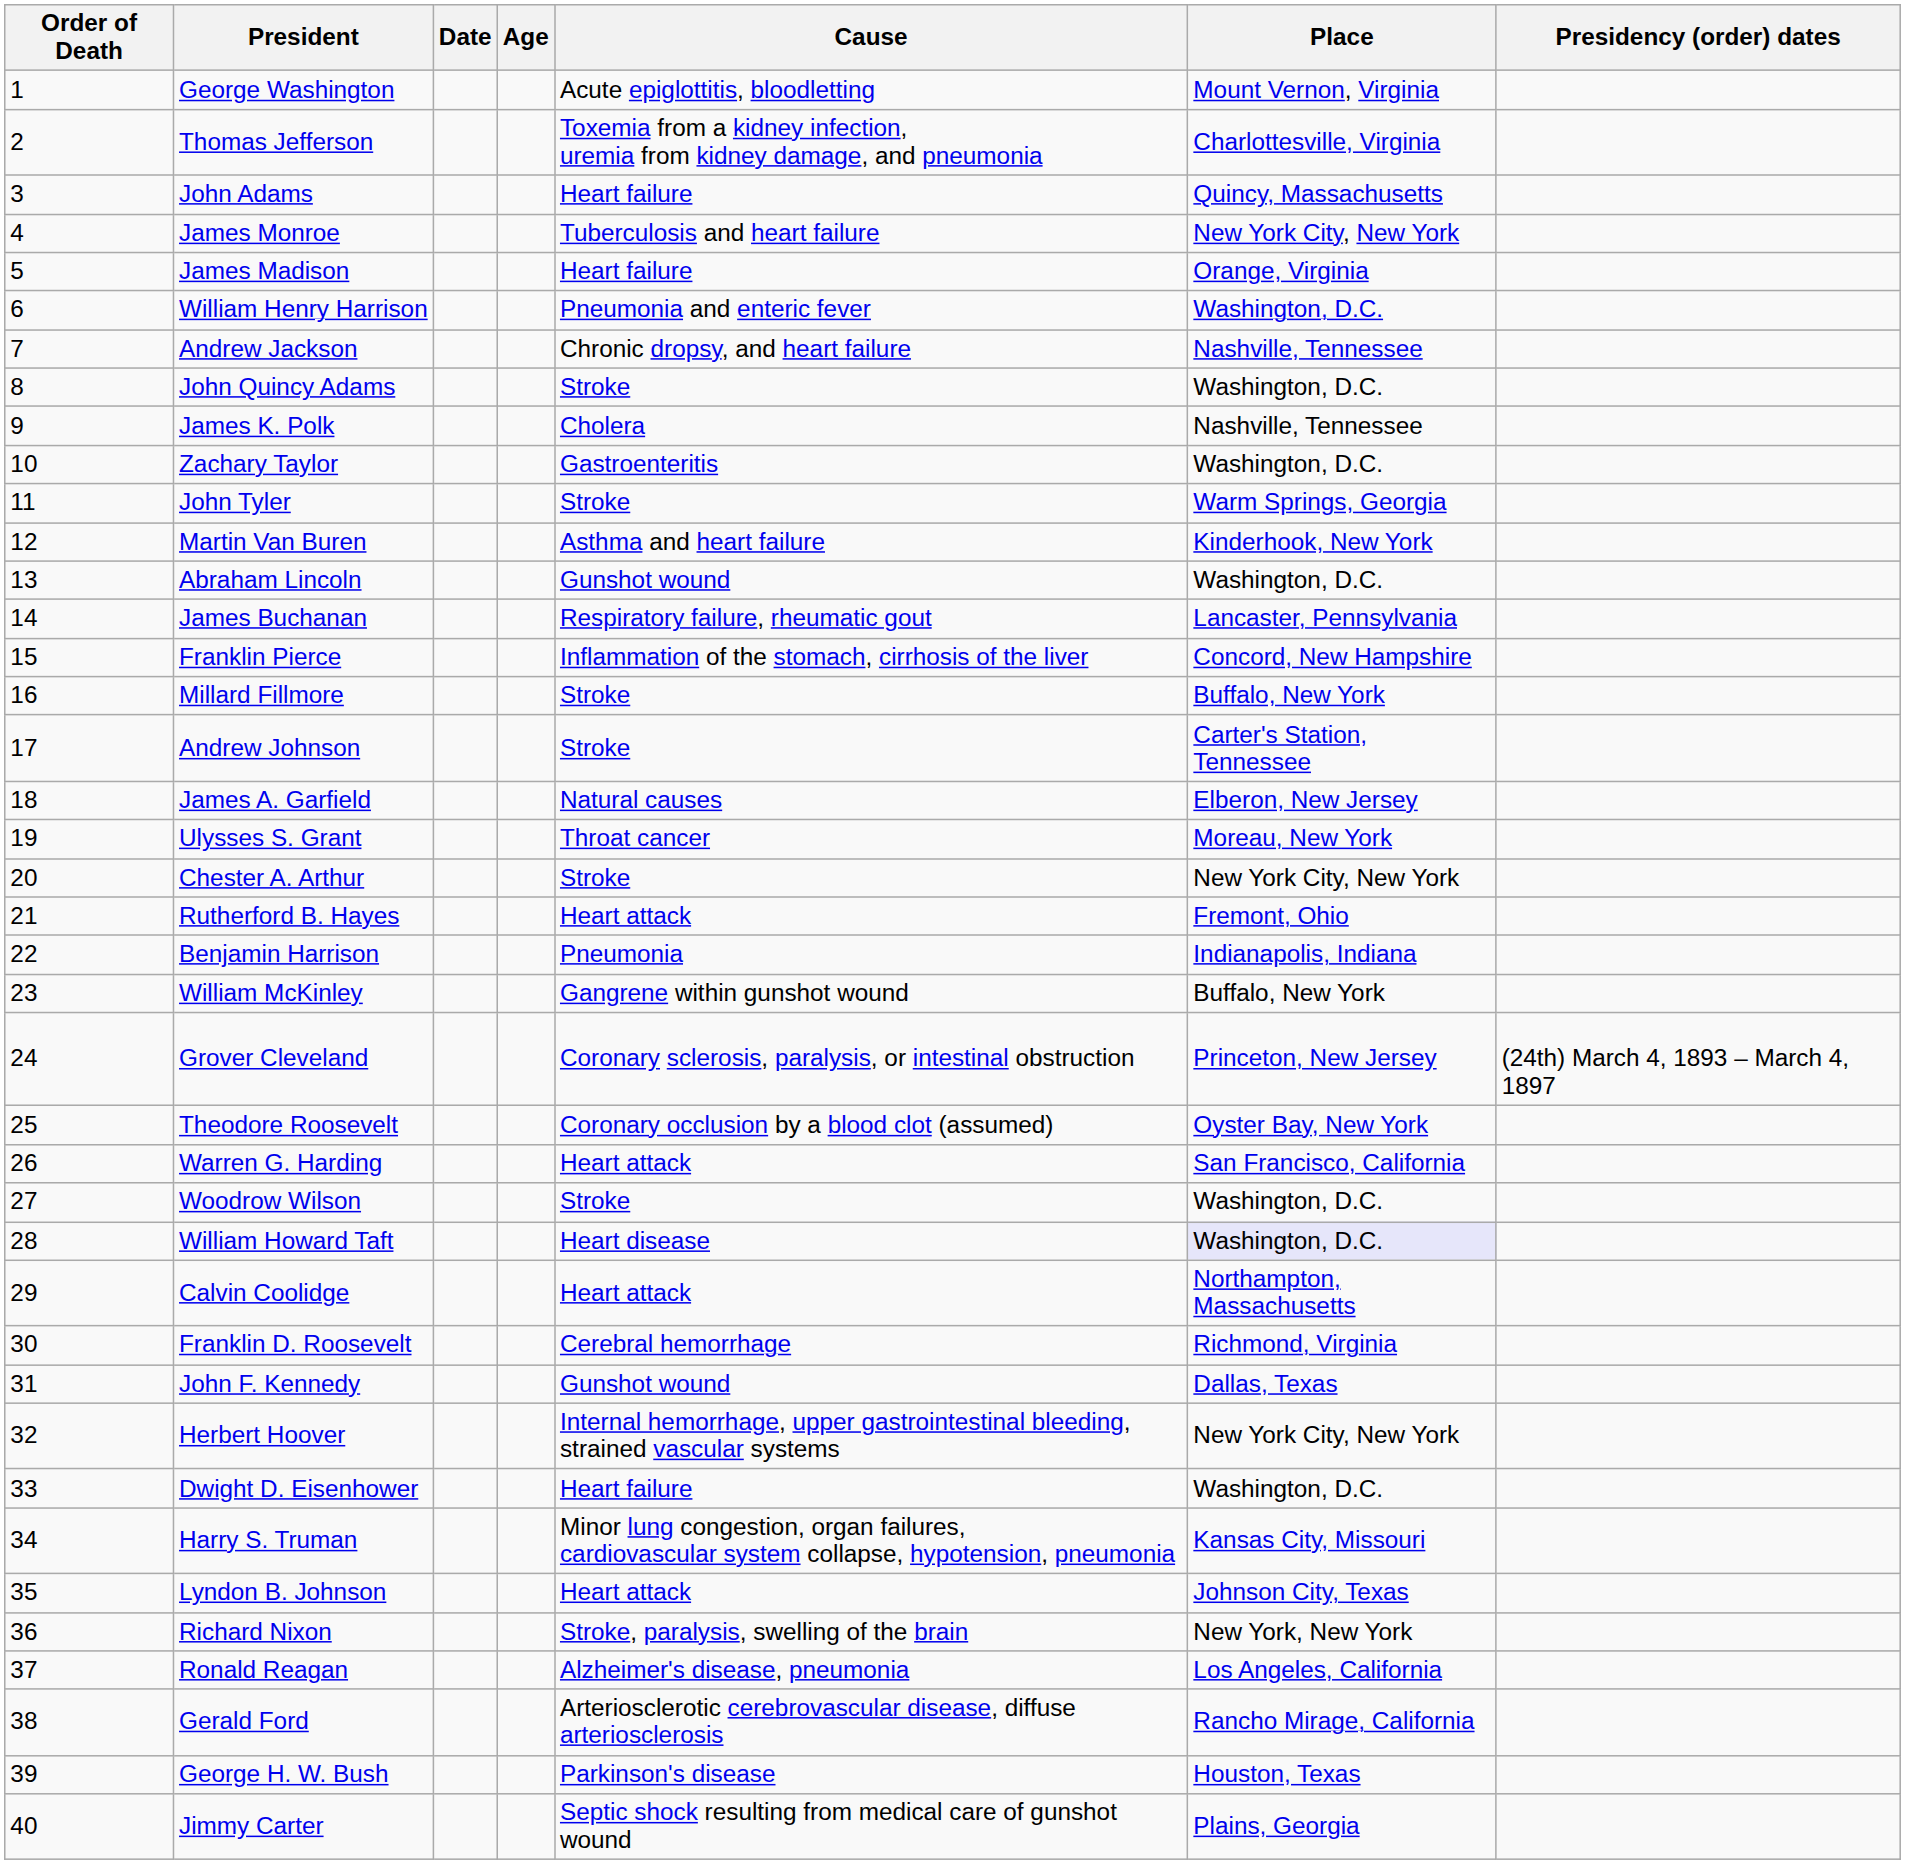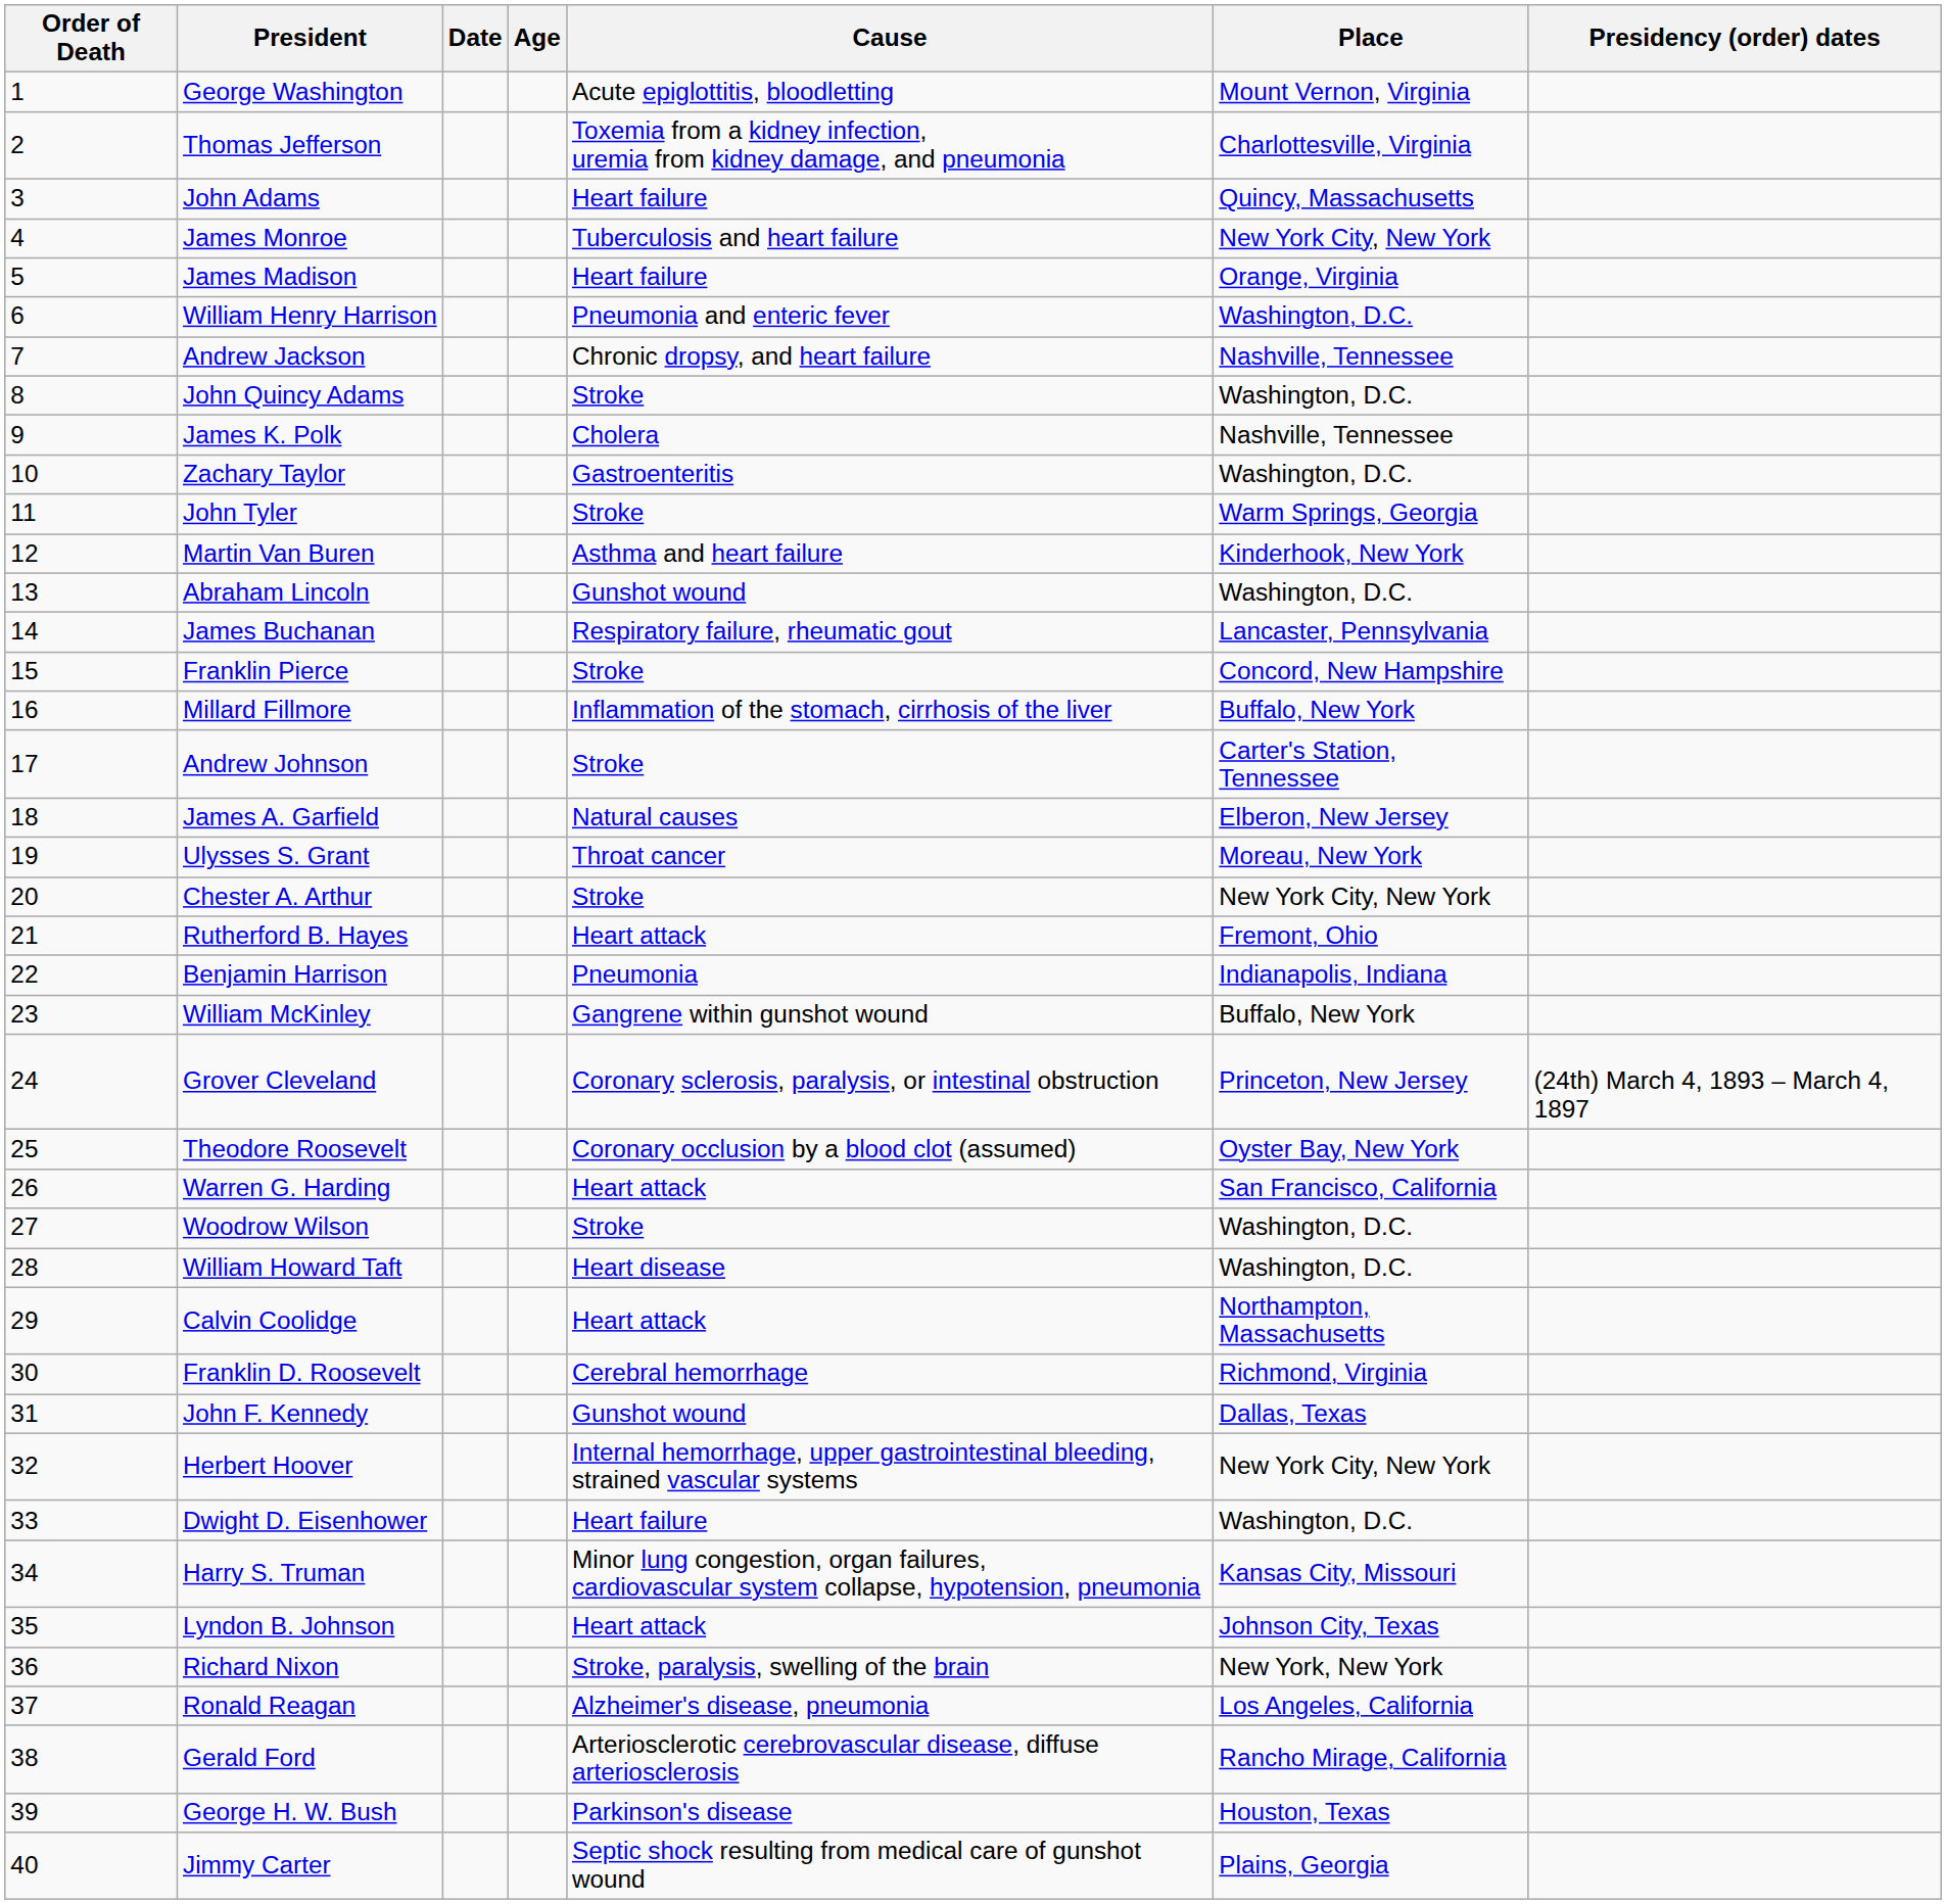Franklin Pierce | Cause: Inflammation of the stomach, cirrhosis of the liver -> Stroke
Millard Fillmore | Cause: Stroke -> Inflammation of the stomach, cirrhosis of the liver
William Howard Taft | Place: lavender background -> no background
